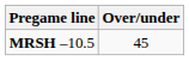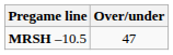MRSH –10.5 | Over/under: 45 -> 47
